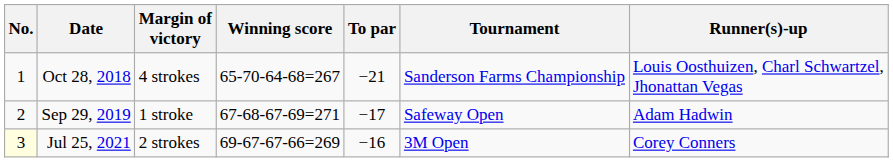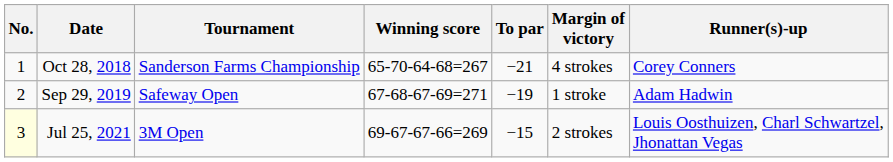columns swapped: Tournament <-> Margin of victory
Oct 28, 2018 | Runner(s)-up: Louis Oosthuizen, Charl Schwartzel, Jhonattan Vegas -> Corey Conners
Sep 29, 2019 | To par: −17 -> −19
Jul 25, 2021 | To par: −16 -> −15
Jul 25, 2021 | Runner(s)-up: Corey Conners -> Louis Oosthuizen, Charl Schwartzel, Jhonattan Vegas
